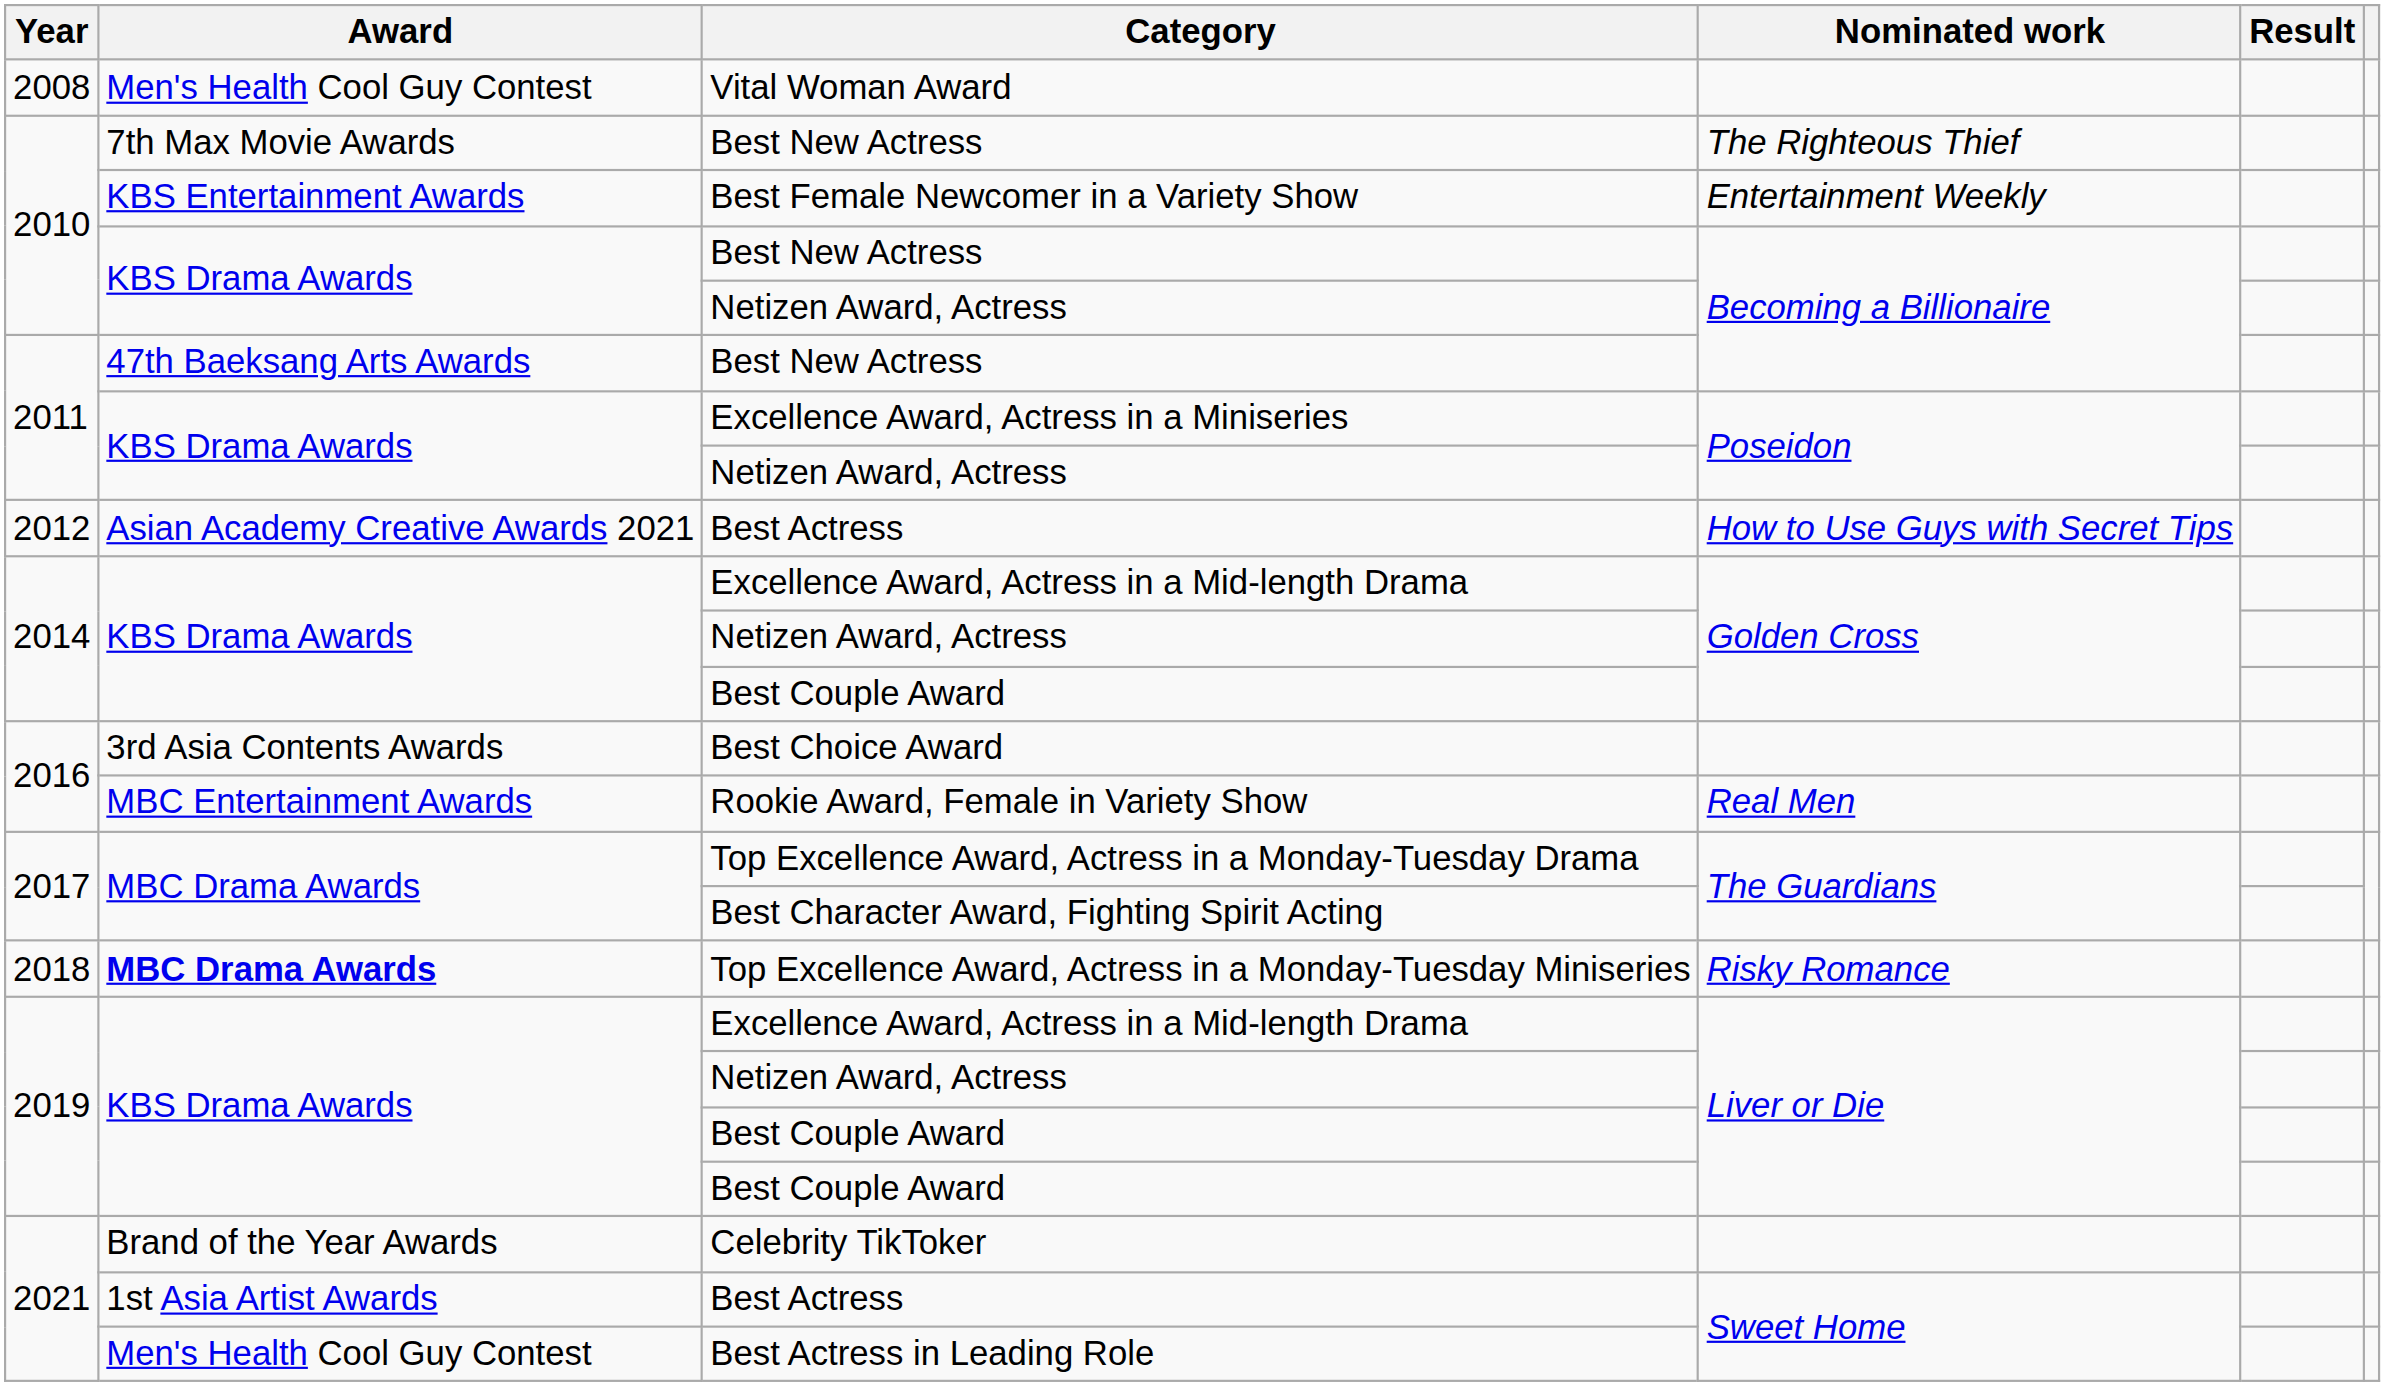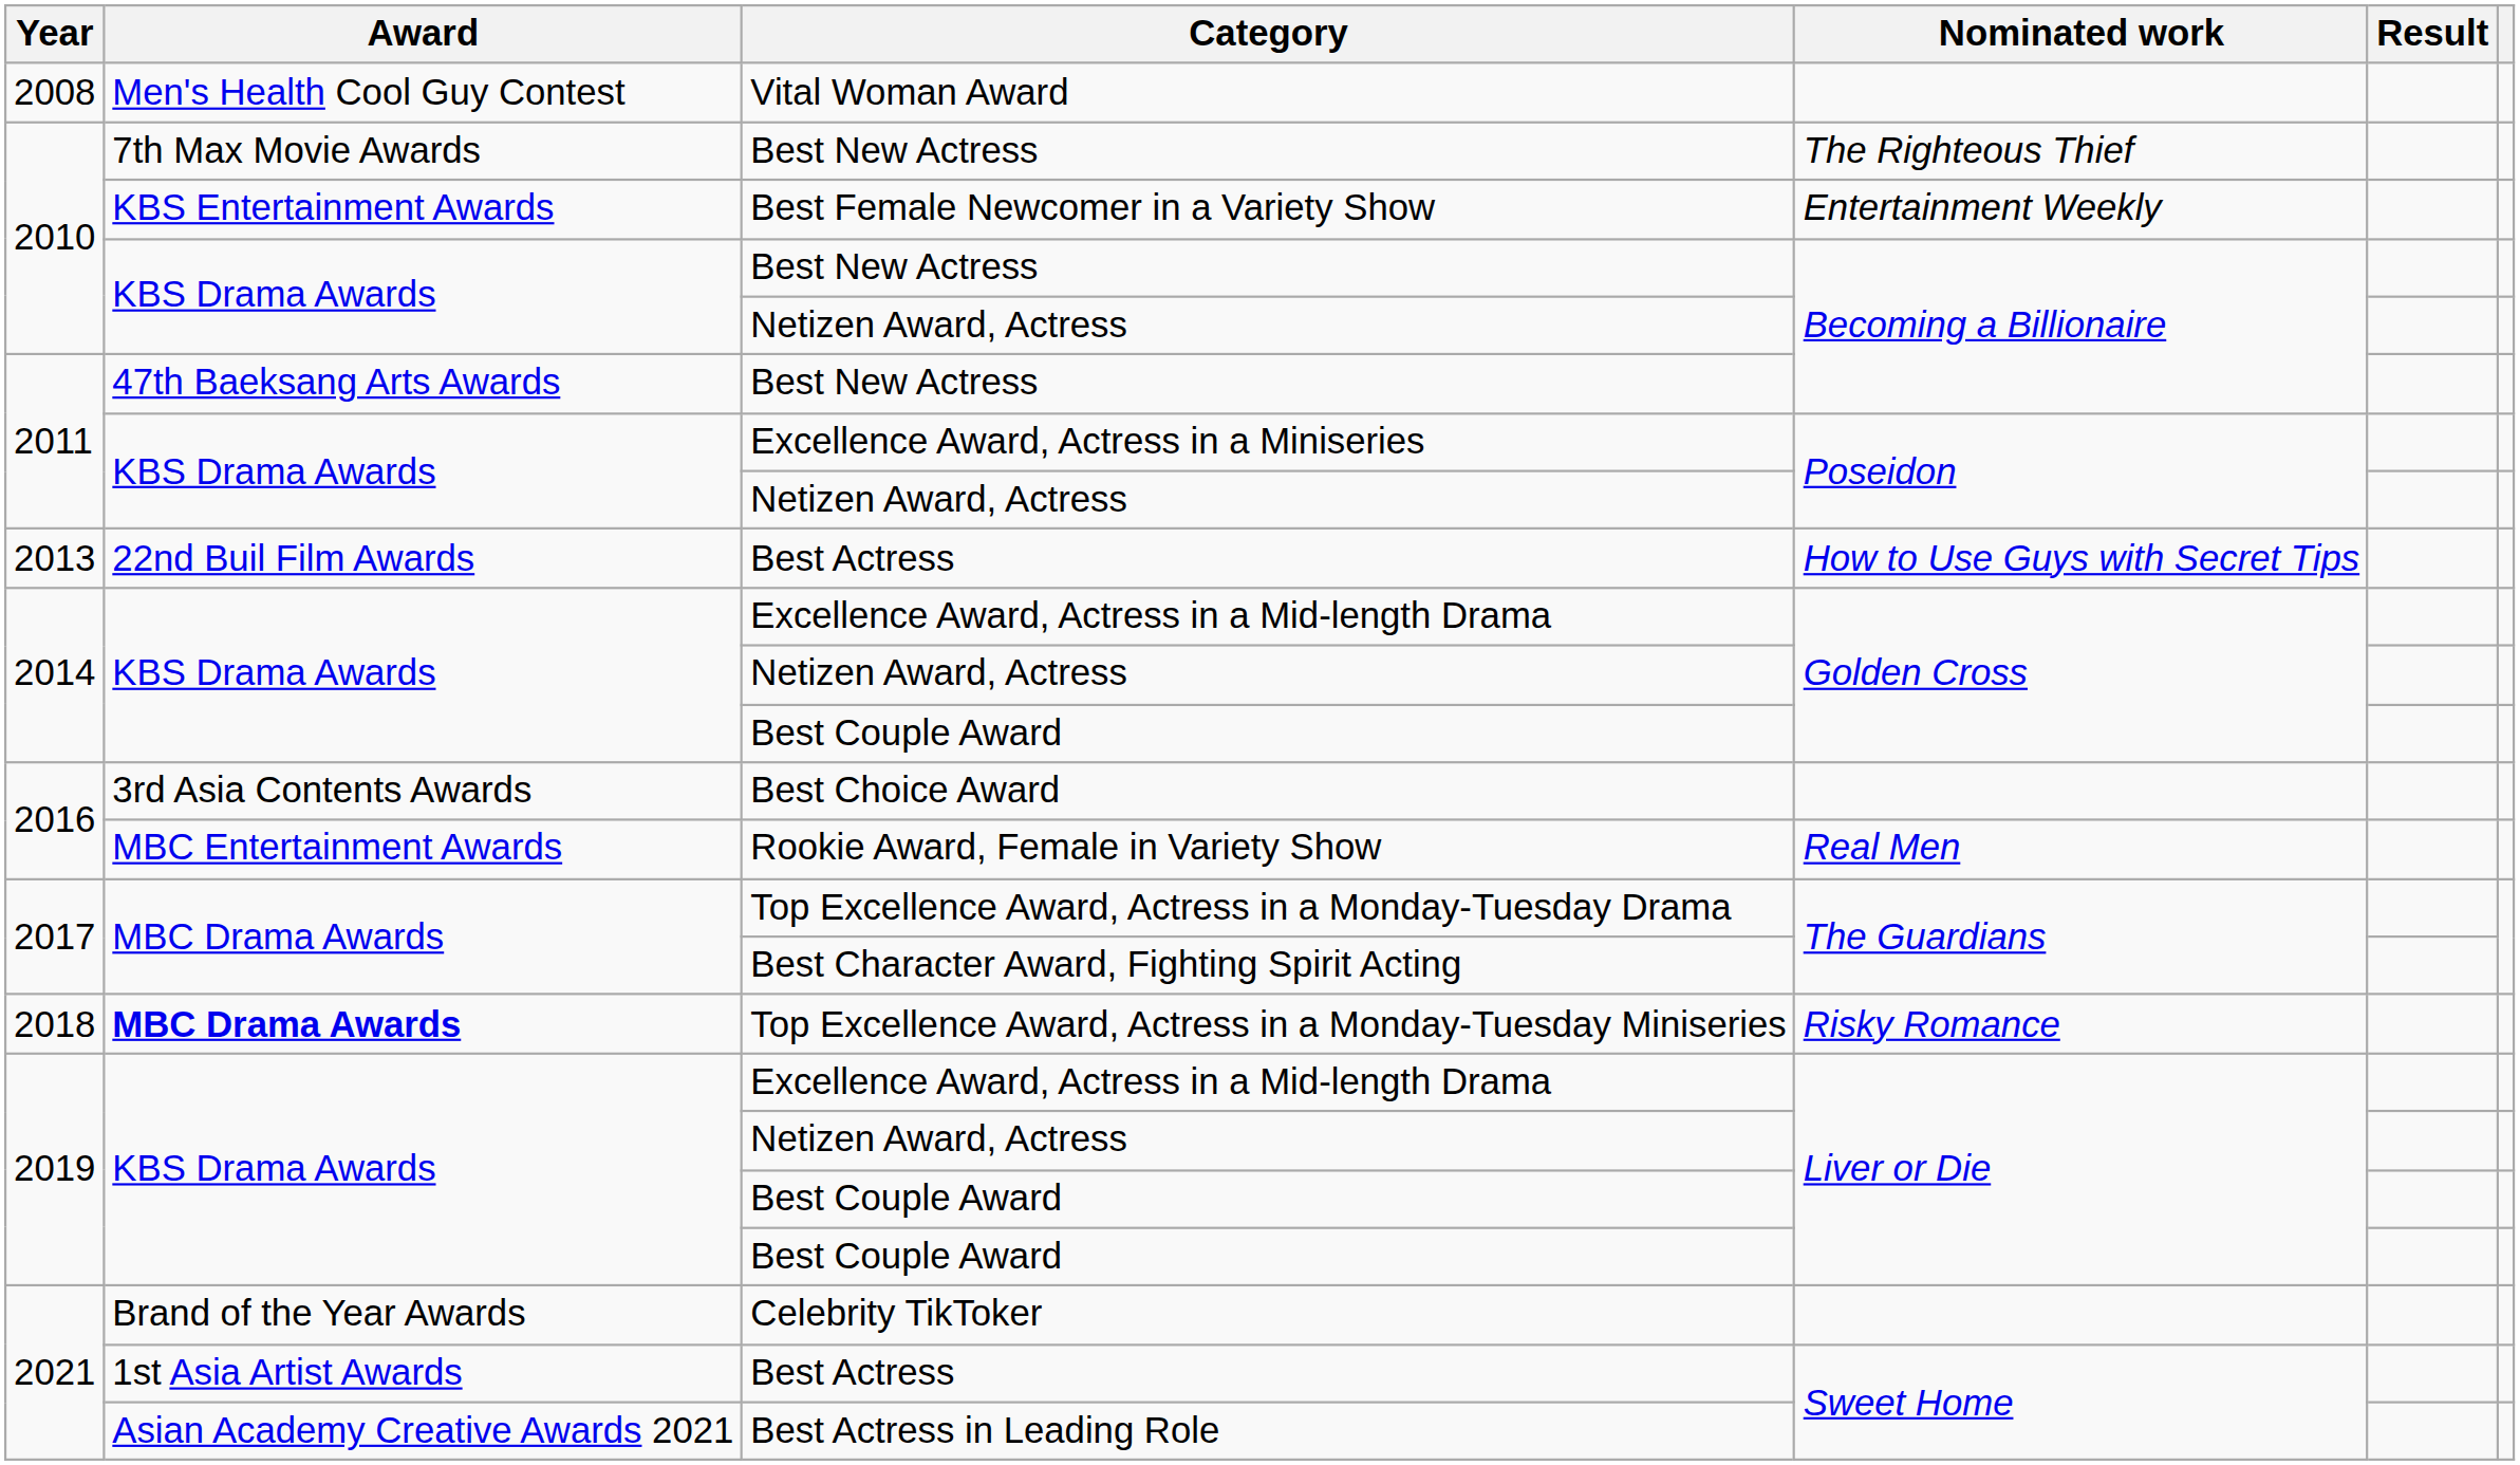Best Actress / How to Use Guys with Secret Tips | Year: 2012 -> 2013
Best Actress / How to Use Guys with Secret Tips | Award: Asian Academy Creative Awards 2021 -> 22nd Buil Film Awards
Best Actress in Leading Role | Award: Men's Health Cool Guy Contest -> Asian Academy Creative Awards 2021
